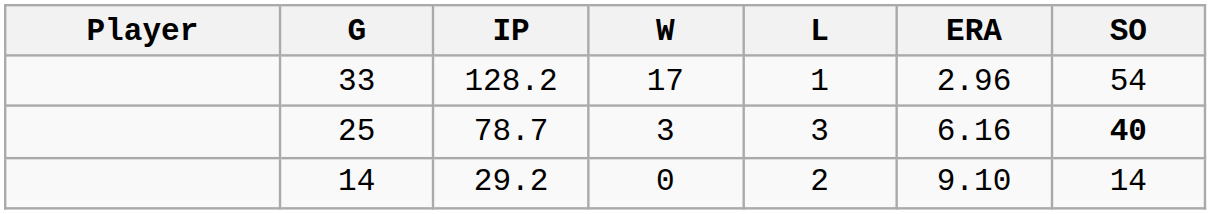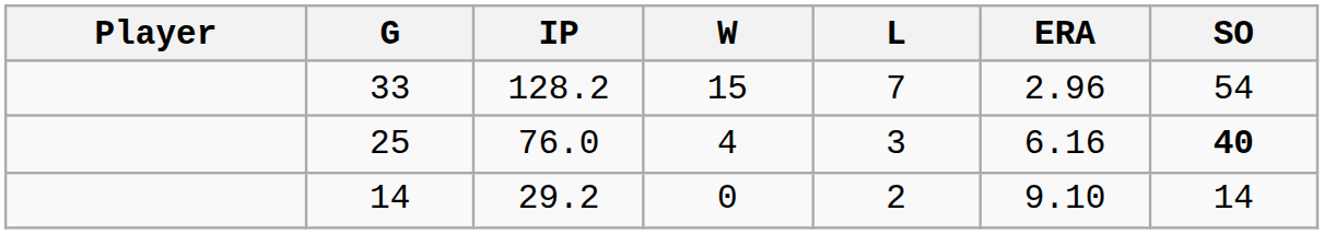33 | W: 17 -> 15
33 | L: 1 -> 7
25 | IP: 78.7 -> 76.0
25 | W: 3 -> 4
